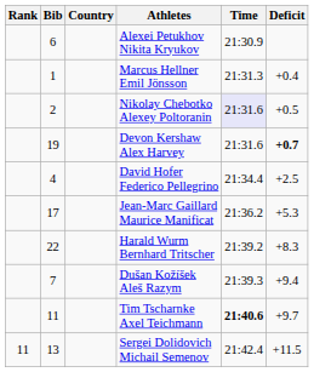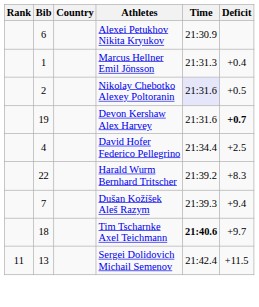- row: 17 | Jean-Marc Gaillard Maurice Manificat | 21:36.2 | +5.3
Tim Tscharnke Axel Teichmann | Bib: 11 -> 18
